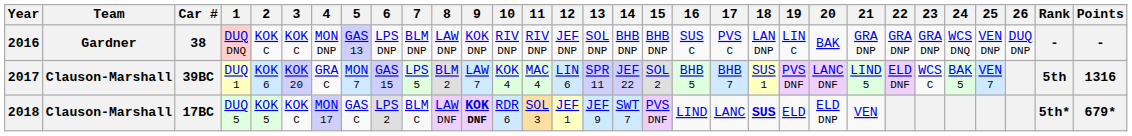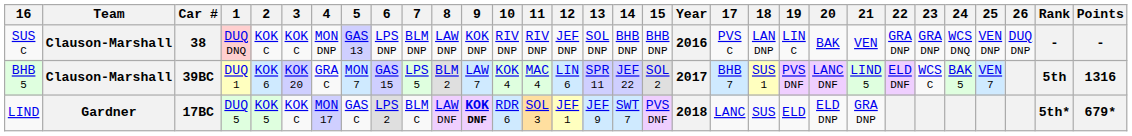columns swapped: Year <-> 16
38 | Team: Gardner -> Clauson-Marshall
38 | 21: GRA DNP -> VEN
17BC | Team: Clauson-Marshall -> Gardner
17BC | 18: bold -> normal
17BC | 21: VEN -> GRA DNP
